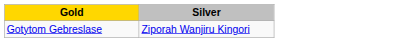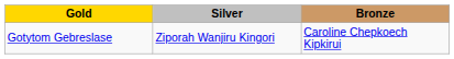+ column: Bronze | Caroline Chepkoech Kipkirui
